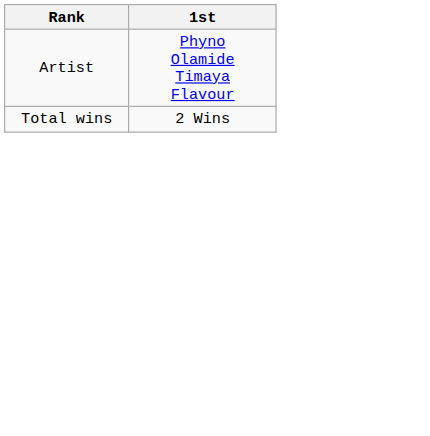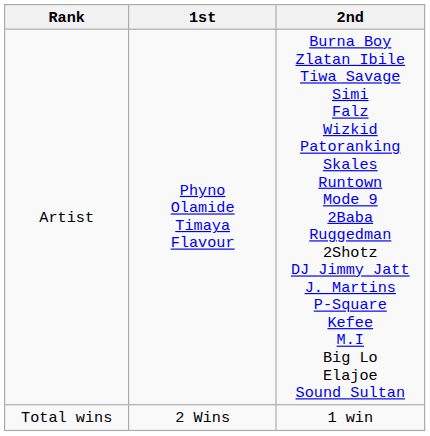+ column: 2nd | Burna Boy Zlatan Ibile Tiwa Savage Simi Falz Wizkid Patoranking Skales Runtown Mode 9 2Baba Ruggedman 2Shotz DJ Jimmy Jatt J. Martins P-Square Kefee M.I Big Lo Elajoe Sound Sultan | 1 win
